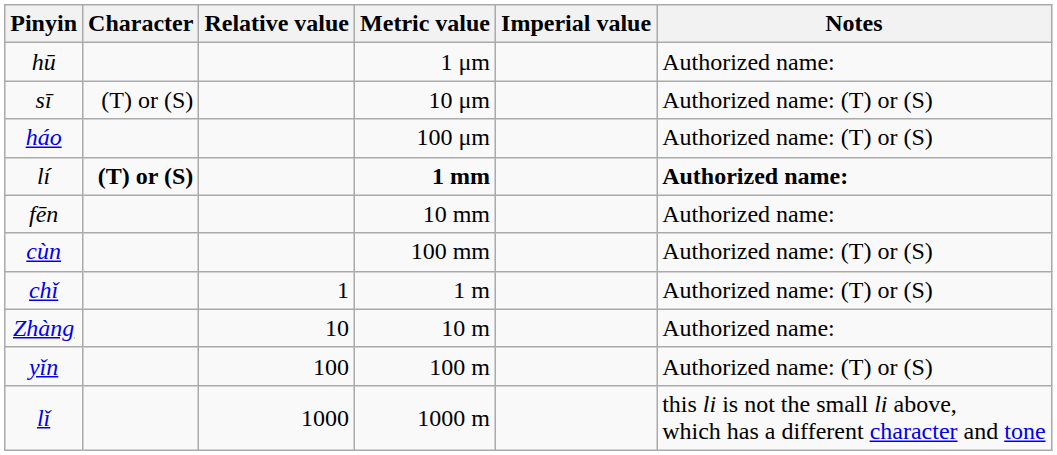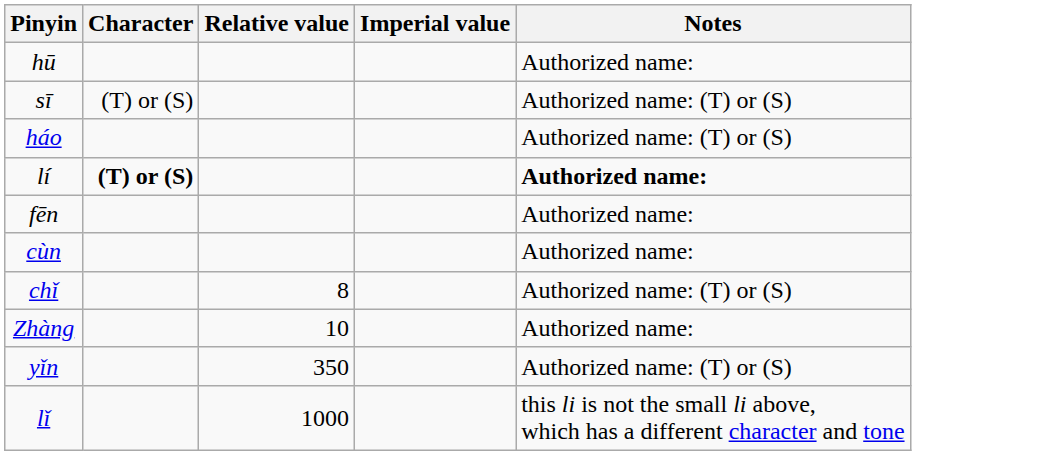- column: Metric value | 1 μm | 10 μm | 100 μm | 1 mm | 10 mm | 100 mm | 1 m | 10 m | 100 m | 1000 m
cùn | Notes: Authorized name: (T) or (S) -> Authorized name:
chǐ | Relative value: 1 -> 8
yǐn | Relative value: 100 -> 350
